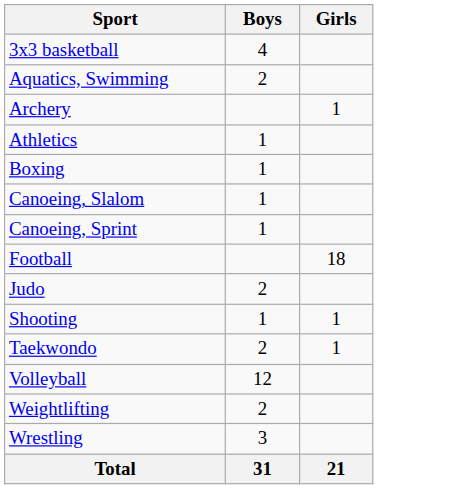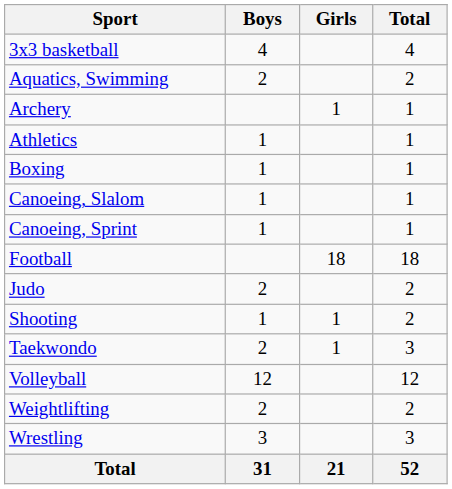+ column: Total | 4 | 2 | 1 | 1 | 1 | 1 | 1 | 18 | 2 | 2 | 3 | 12 | 2 | 3 | 52
